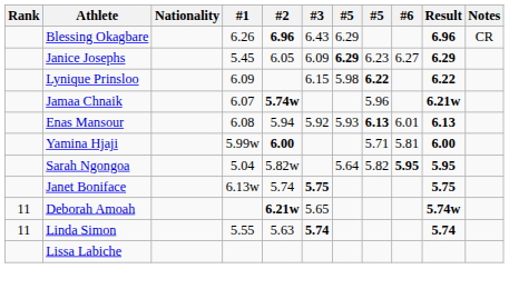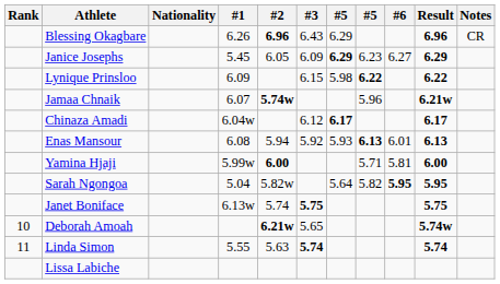+ row: Chinaza Amadi | 6.04w | 6.12 | 6.17 | 6.17
Deborah Amoah | Rank: 11 -> 10
